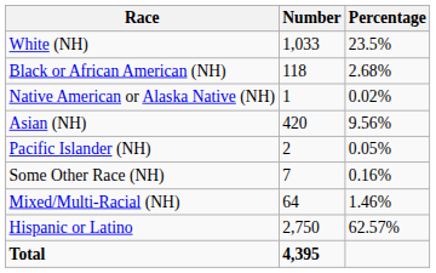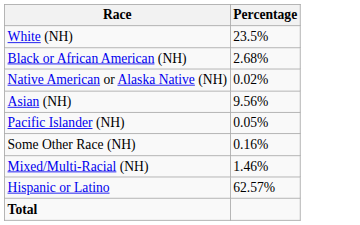- column: Number | 1,033 | 118 | 1 | 420 | 2 | 7 | 64 | 2,750 | 4,395
